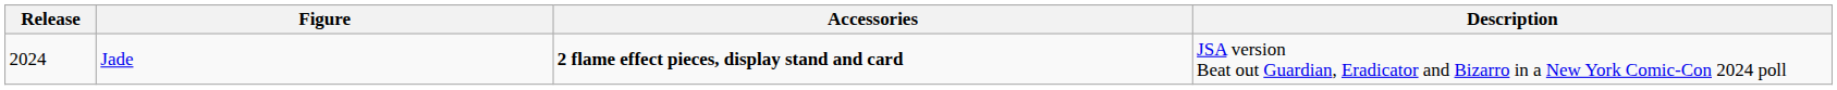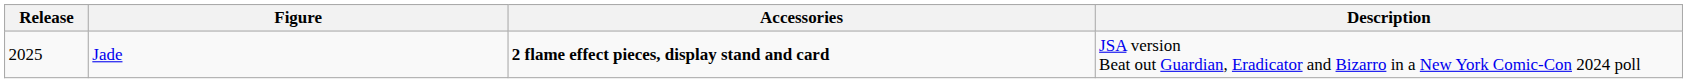Jade | Release: 2024 -> 2025
